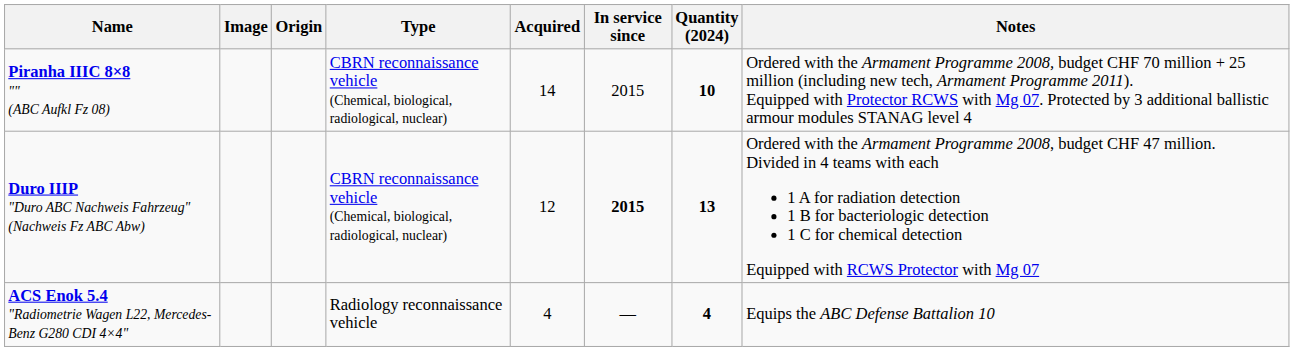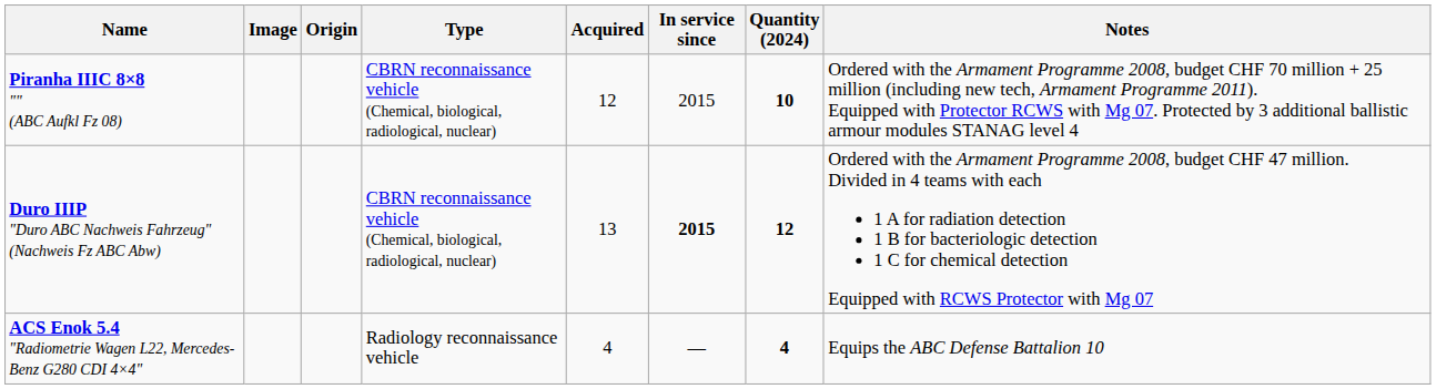Piranha IIIC 8×8 "" (ABC Aufkl Fz 08) | Acquired: 14 -> 12
Duro IIIP "Duro ABC Nachweis Fahrzeug" (Nachweis Fz ABC Abw) | Acquired: 12 -> 13
Duro IIIP "Duro ABC Nachweis Fahrzeug" (Nachweis Fz ABC Abw) | Quantity (2024): 13 -> 12
